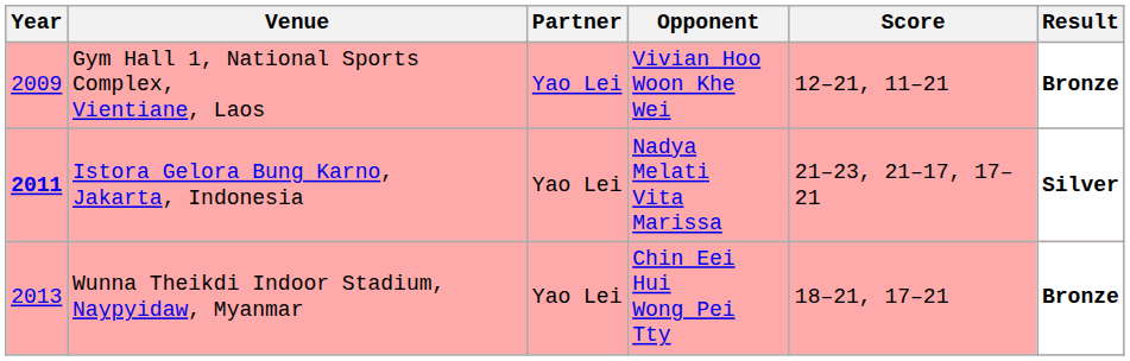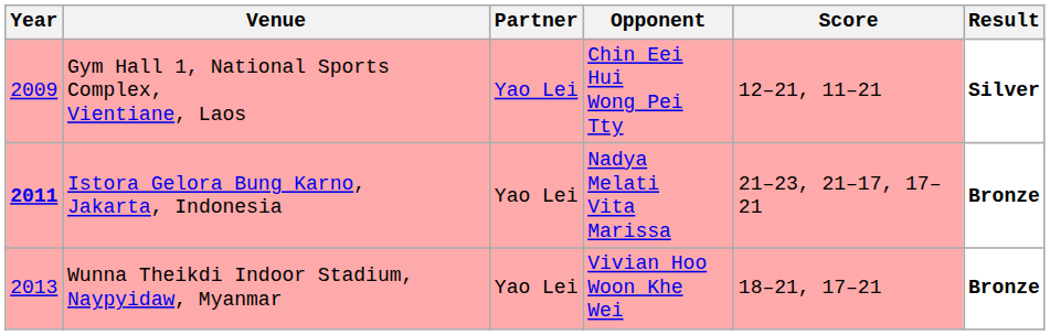Gym Hall 1, National Sports Complex, Vientiane, Laos | Opponent: Vivian Hoo Woon Khe Wei -> Chin Eei Hui Wong Pei Tty
Gym Hall 1, National Sports Complex, Vientiane, Laos | Result: Bronze -> Silver
Istora Gelora Bung Karno, Jakarta, Indonesia | Result: Silver -> Bronze
Wunna Theikdi Indoor Stadium, Naypyidaw, Myanmar | Opponent: Chin Eei Hui Wong Pei Tty -> Vivian Hoo Woon Khe Wei
